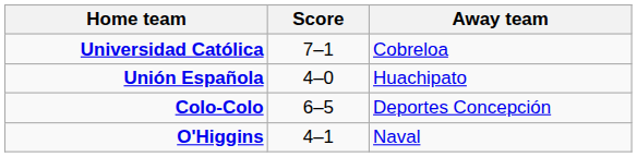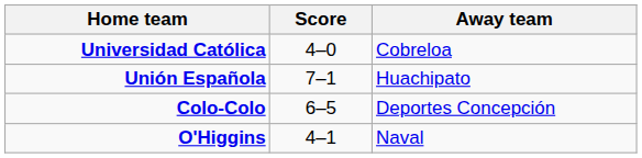Universidad Católica | Score: 7–1 -> 4–0
Unión Española | Score: 4–0 -> 7–1
